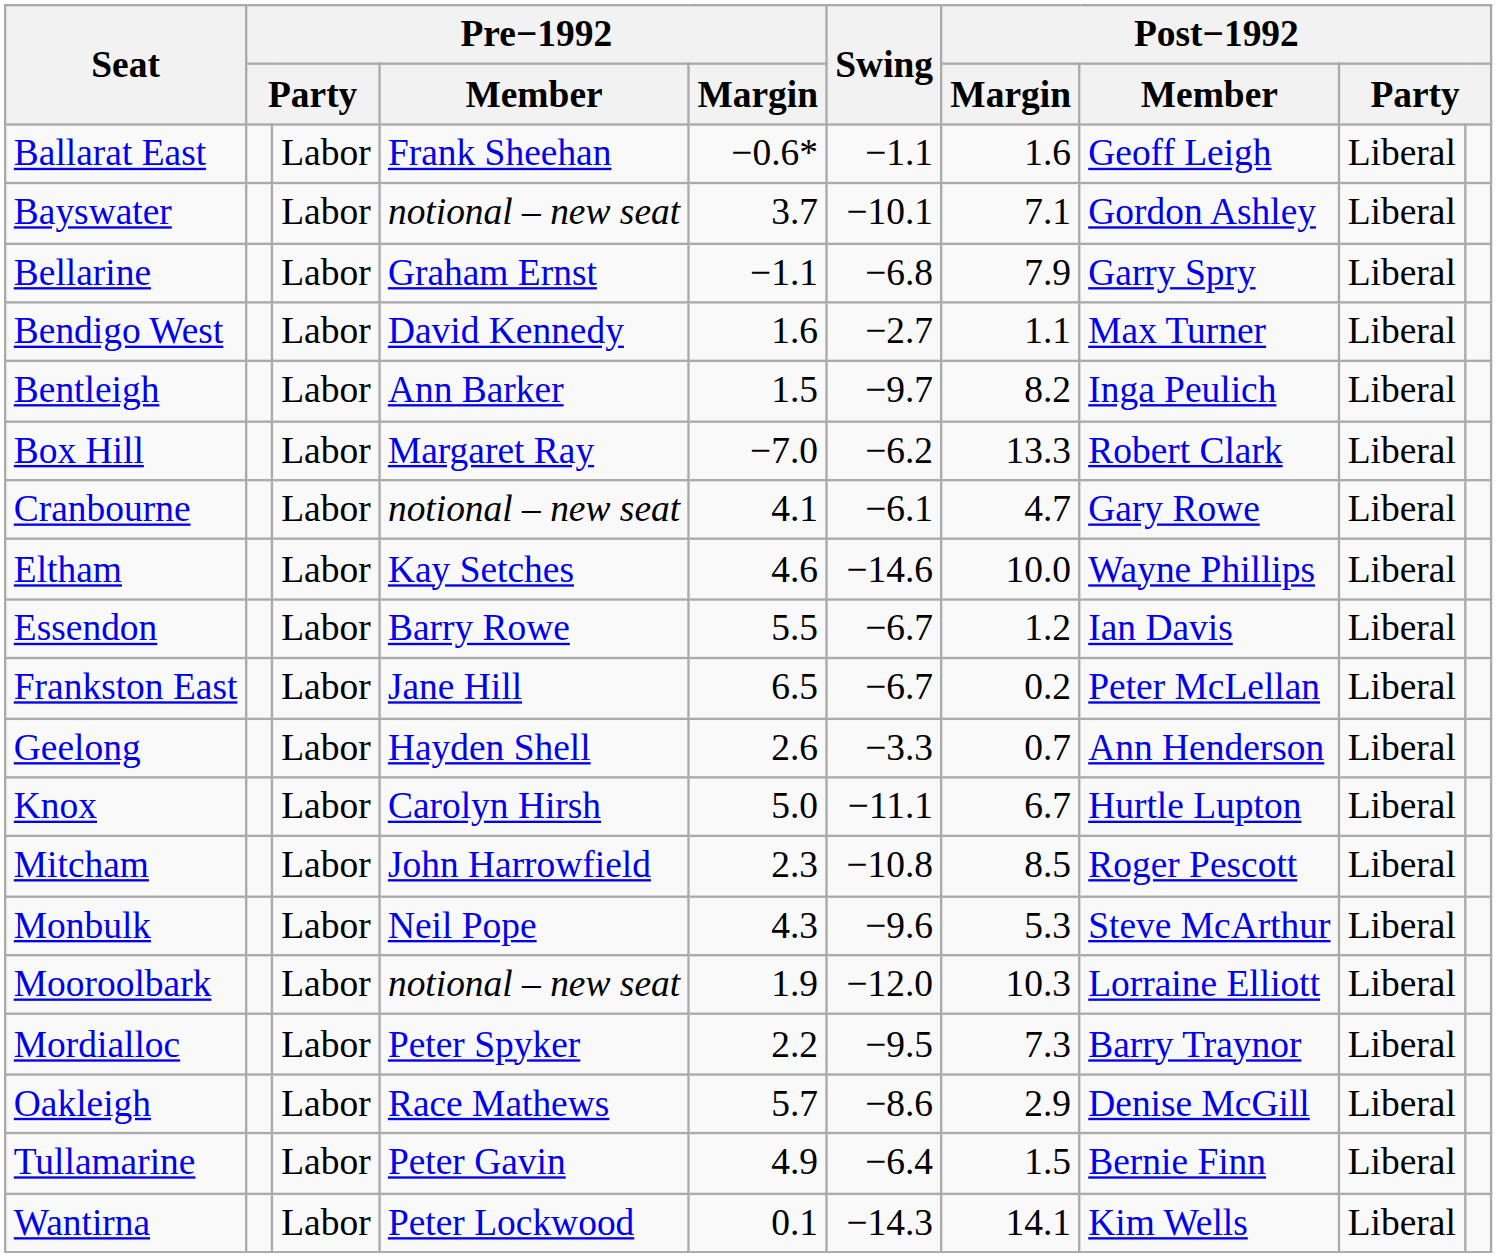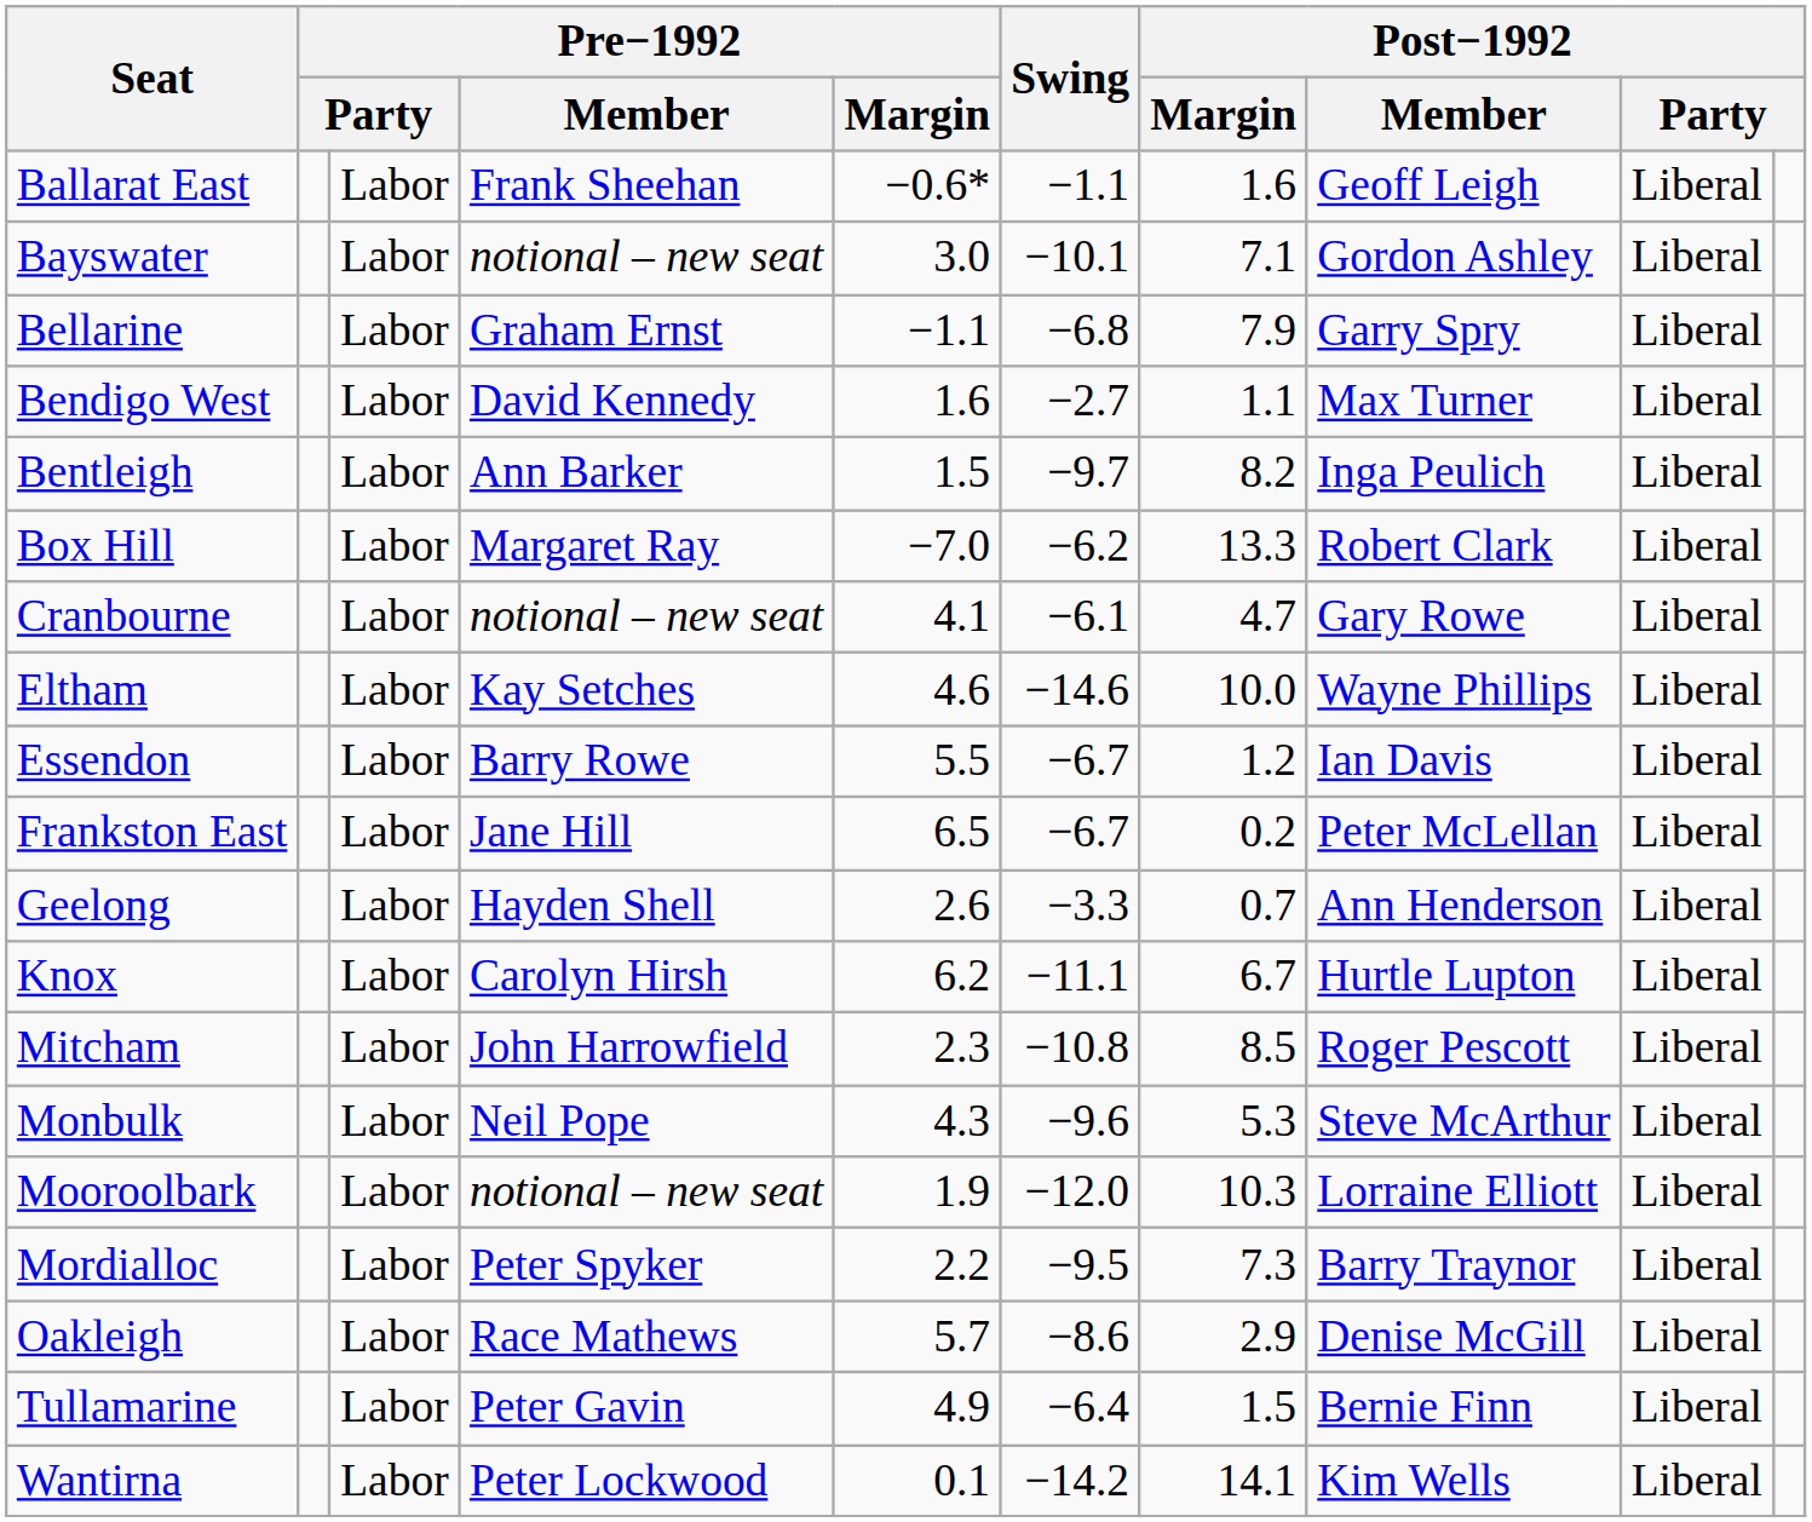Bayswater | Pre−1992 / Margin: 3.7 -> 3.0
Knox | Pre−1992 / Margin: 5.0 -> 6.2
Wantirna | Swing: −14.3 -> −14.2
